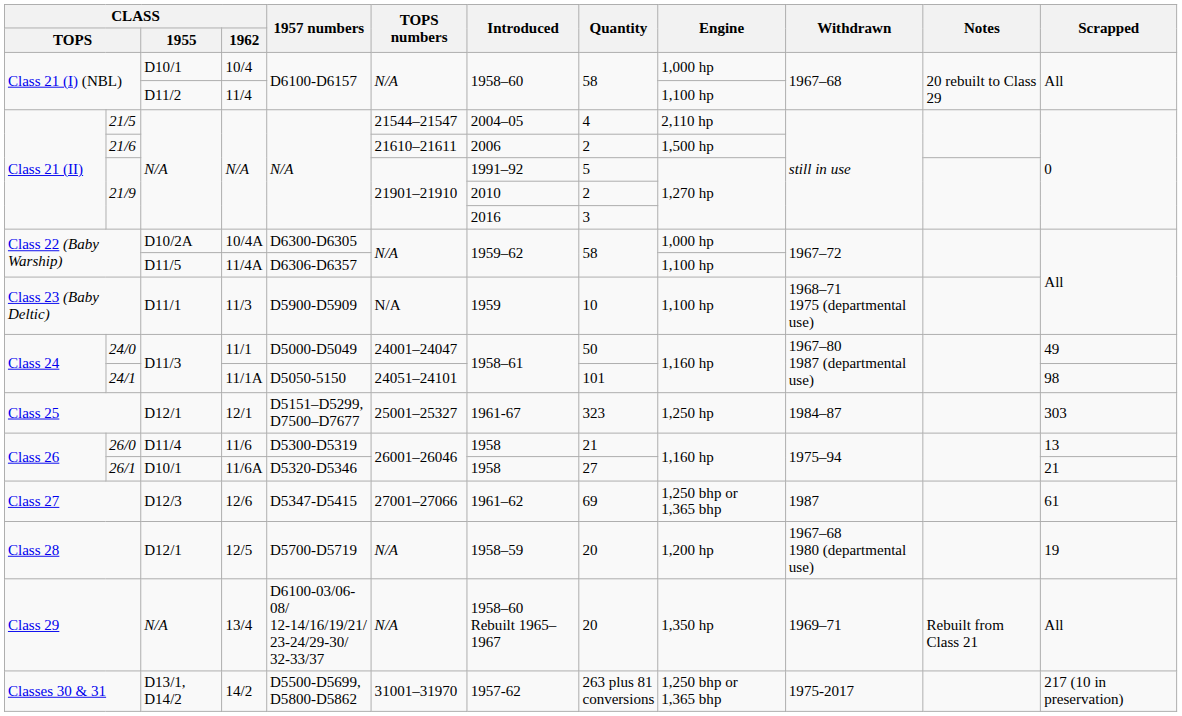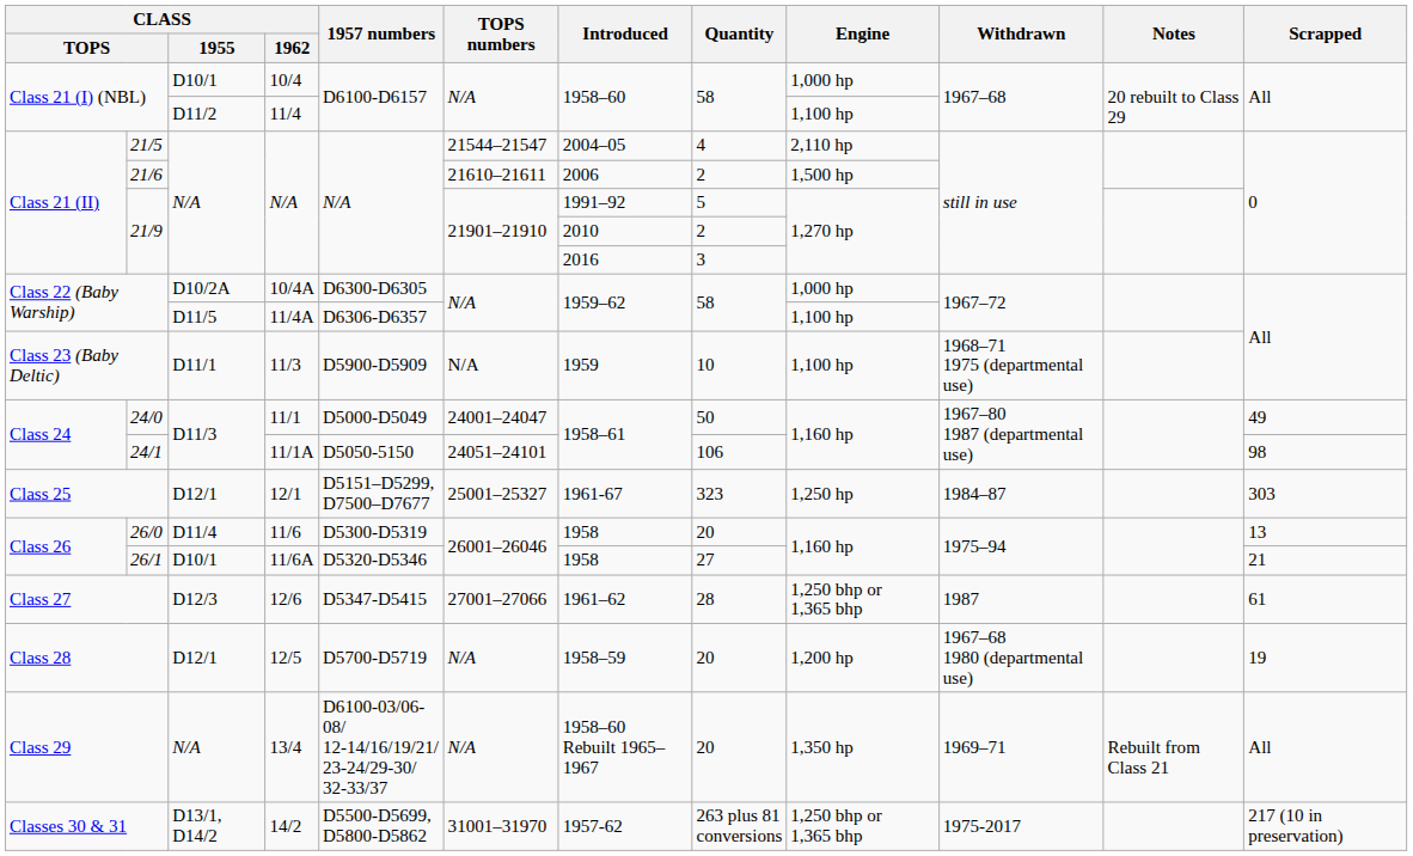24/1 | Quantity: 101 -> 106
26/0 | Quantity: 21 -> 20
Class 27 | Quantity: 69 -> 28
